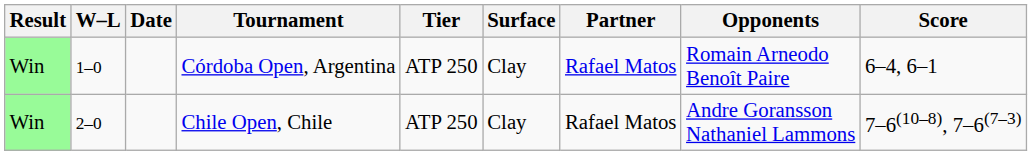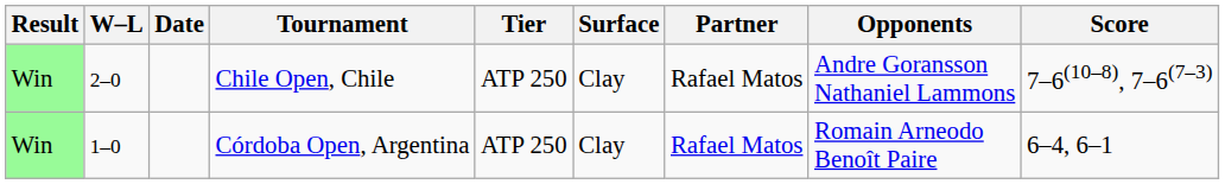rows swapped: Córdoba Open, Argentina <-> Chile Open, Chile
